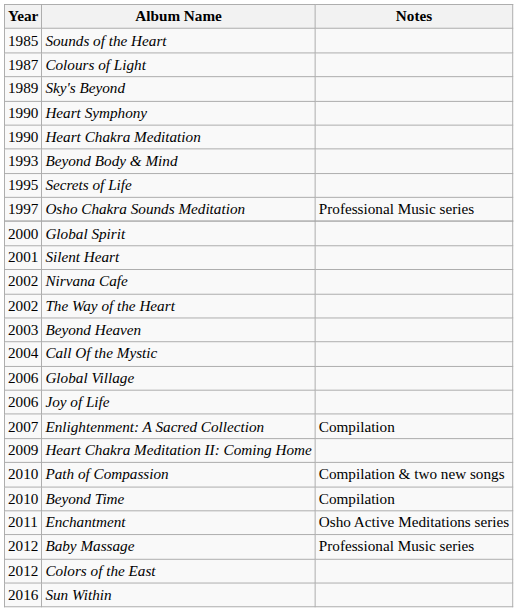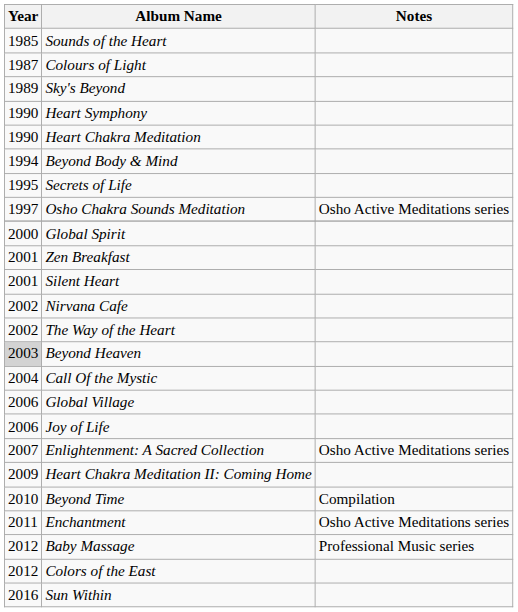Beyond Body & Mind | Year: 1993 -> 1994
Osho Chakra Sounds Meditation | Notes: Professional Music series -> Osho Active Meditations series
+ row: 2001 | Zen Breakfast
Beyond Heaven | Year: no background -> lightgrey background
Enlightenment: A Sacred Collection | Notes: Compilation -> Osho Active Meditations series
- row: 2010 | Path of Compassion | Compilation & two new songs
